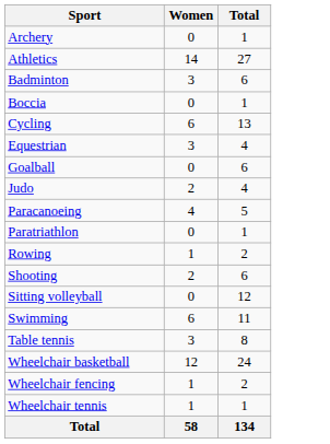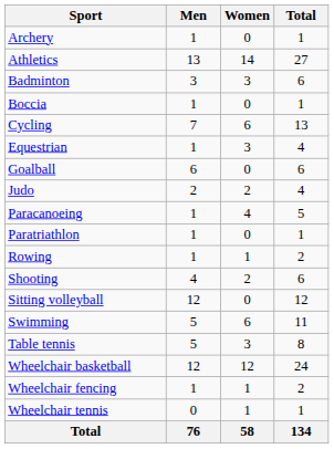+ column: Men | 1 | 13 | 3 | 1 | 7 | 1 | 6 | 2 | 1 | 1 | 1 | 4 | 12 | 5 | 5 | 12 | 1 | 0 | 76
